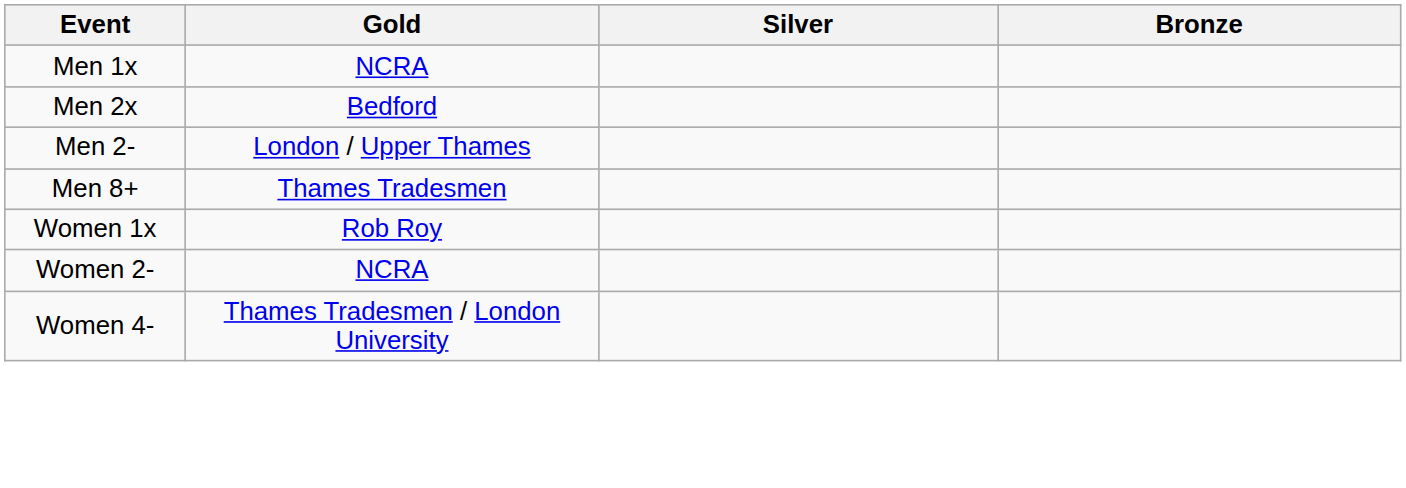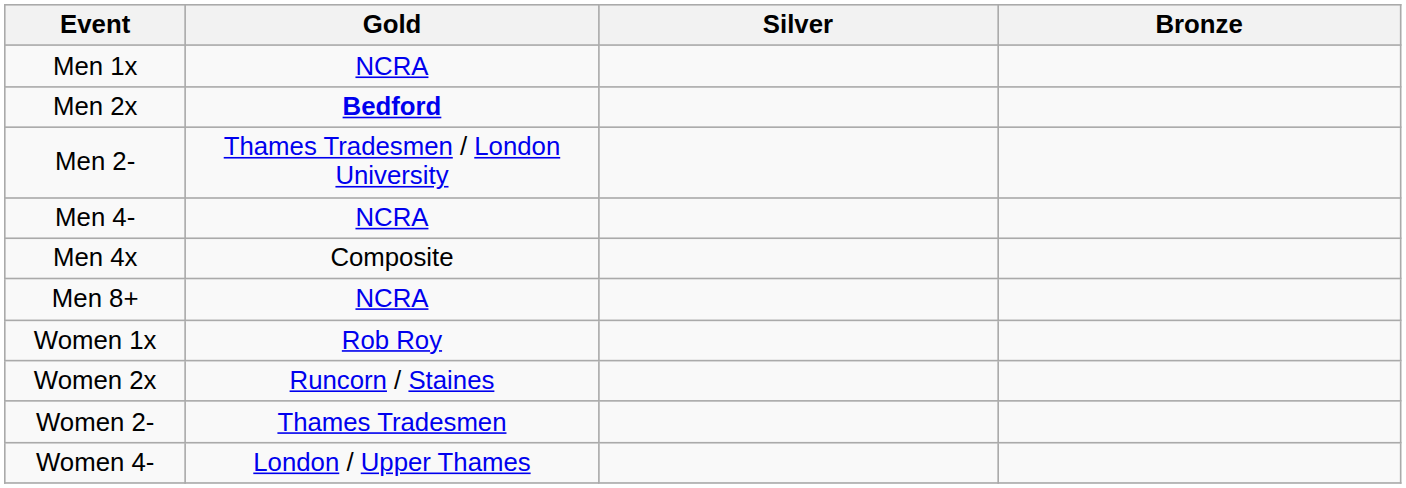Men 2x | Gold: normal -> bold
Men 2- | Gold: London / Upper Thames -> Thames Tradesmen / London University
+ row: Men 4- | NCRA
+ row: Men 4x | Composite
Men 8+ | Gold: Thames Tradesmen -> NCRA
+ row: Women 2x | Runcorn / Staines
Women 2- | Gold: NCRA -> Thames Tradesmen
Women 4- | Gold: Thames Tradesmen / London University -> London / Upper Thames
